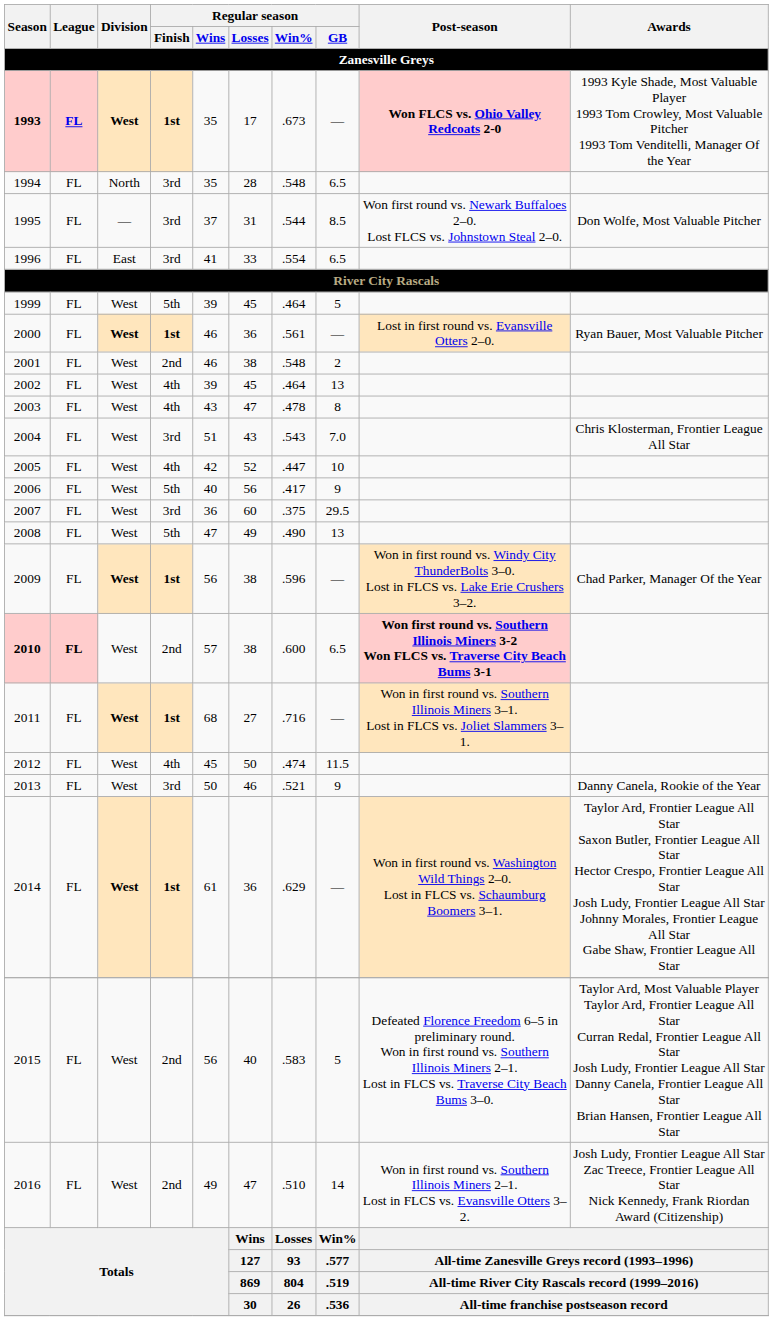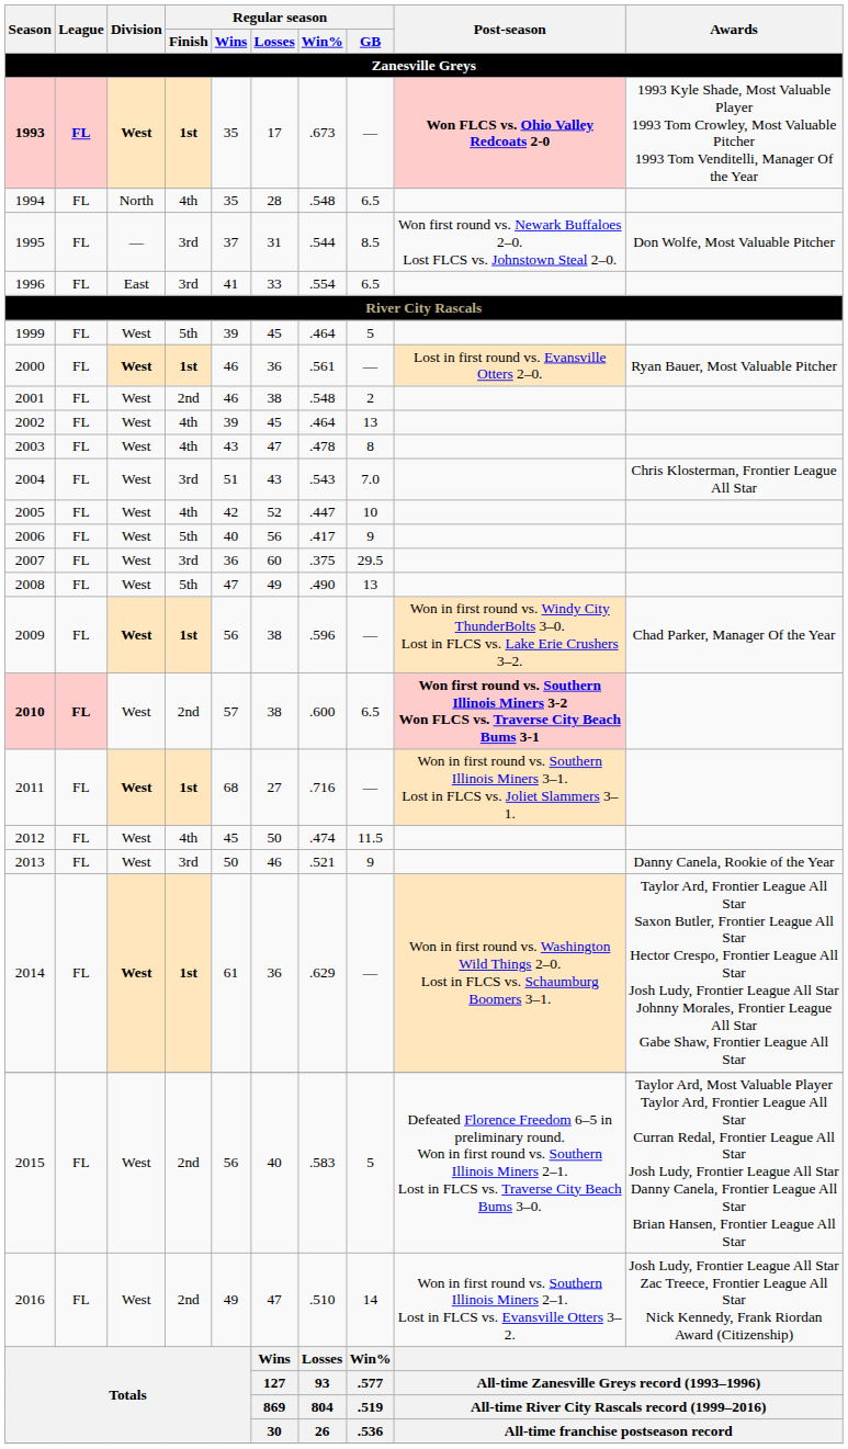1994 | Regular season / Finish: 3rd -> 4th
